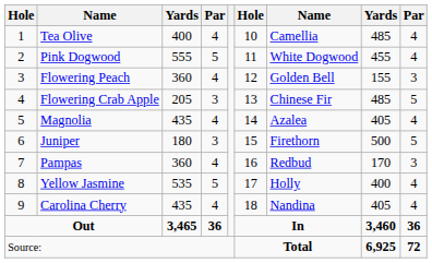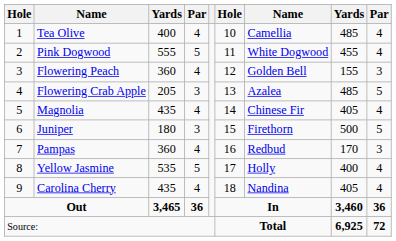Flowering Crab Apple | column 7: Chinese Fir -> Azalea
Magnolia | column 7: Azalea -> Chinese Fir
